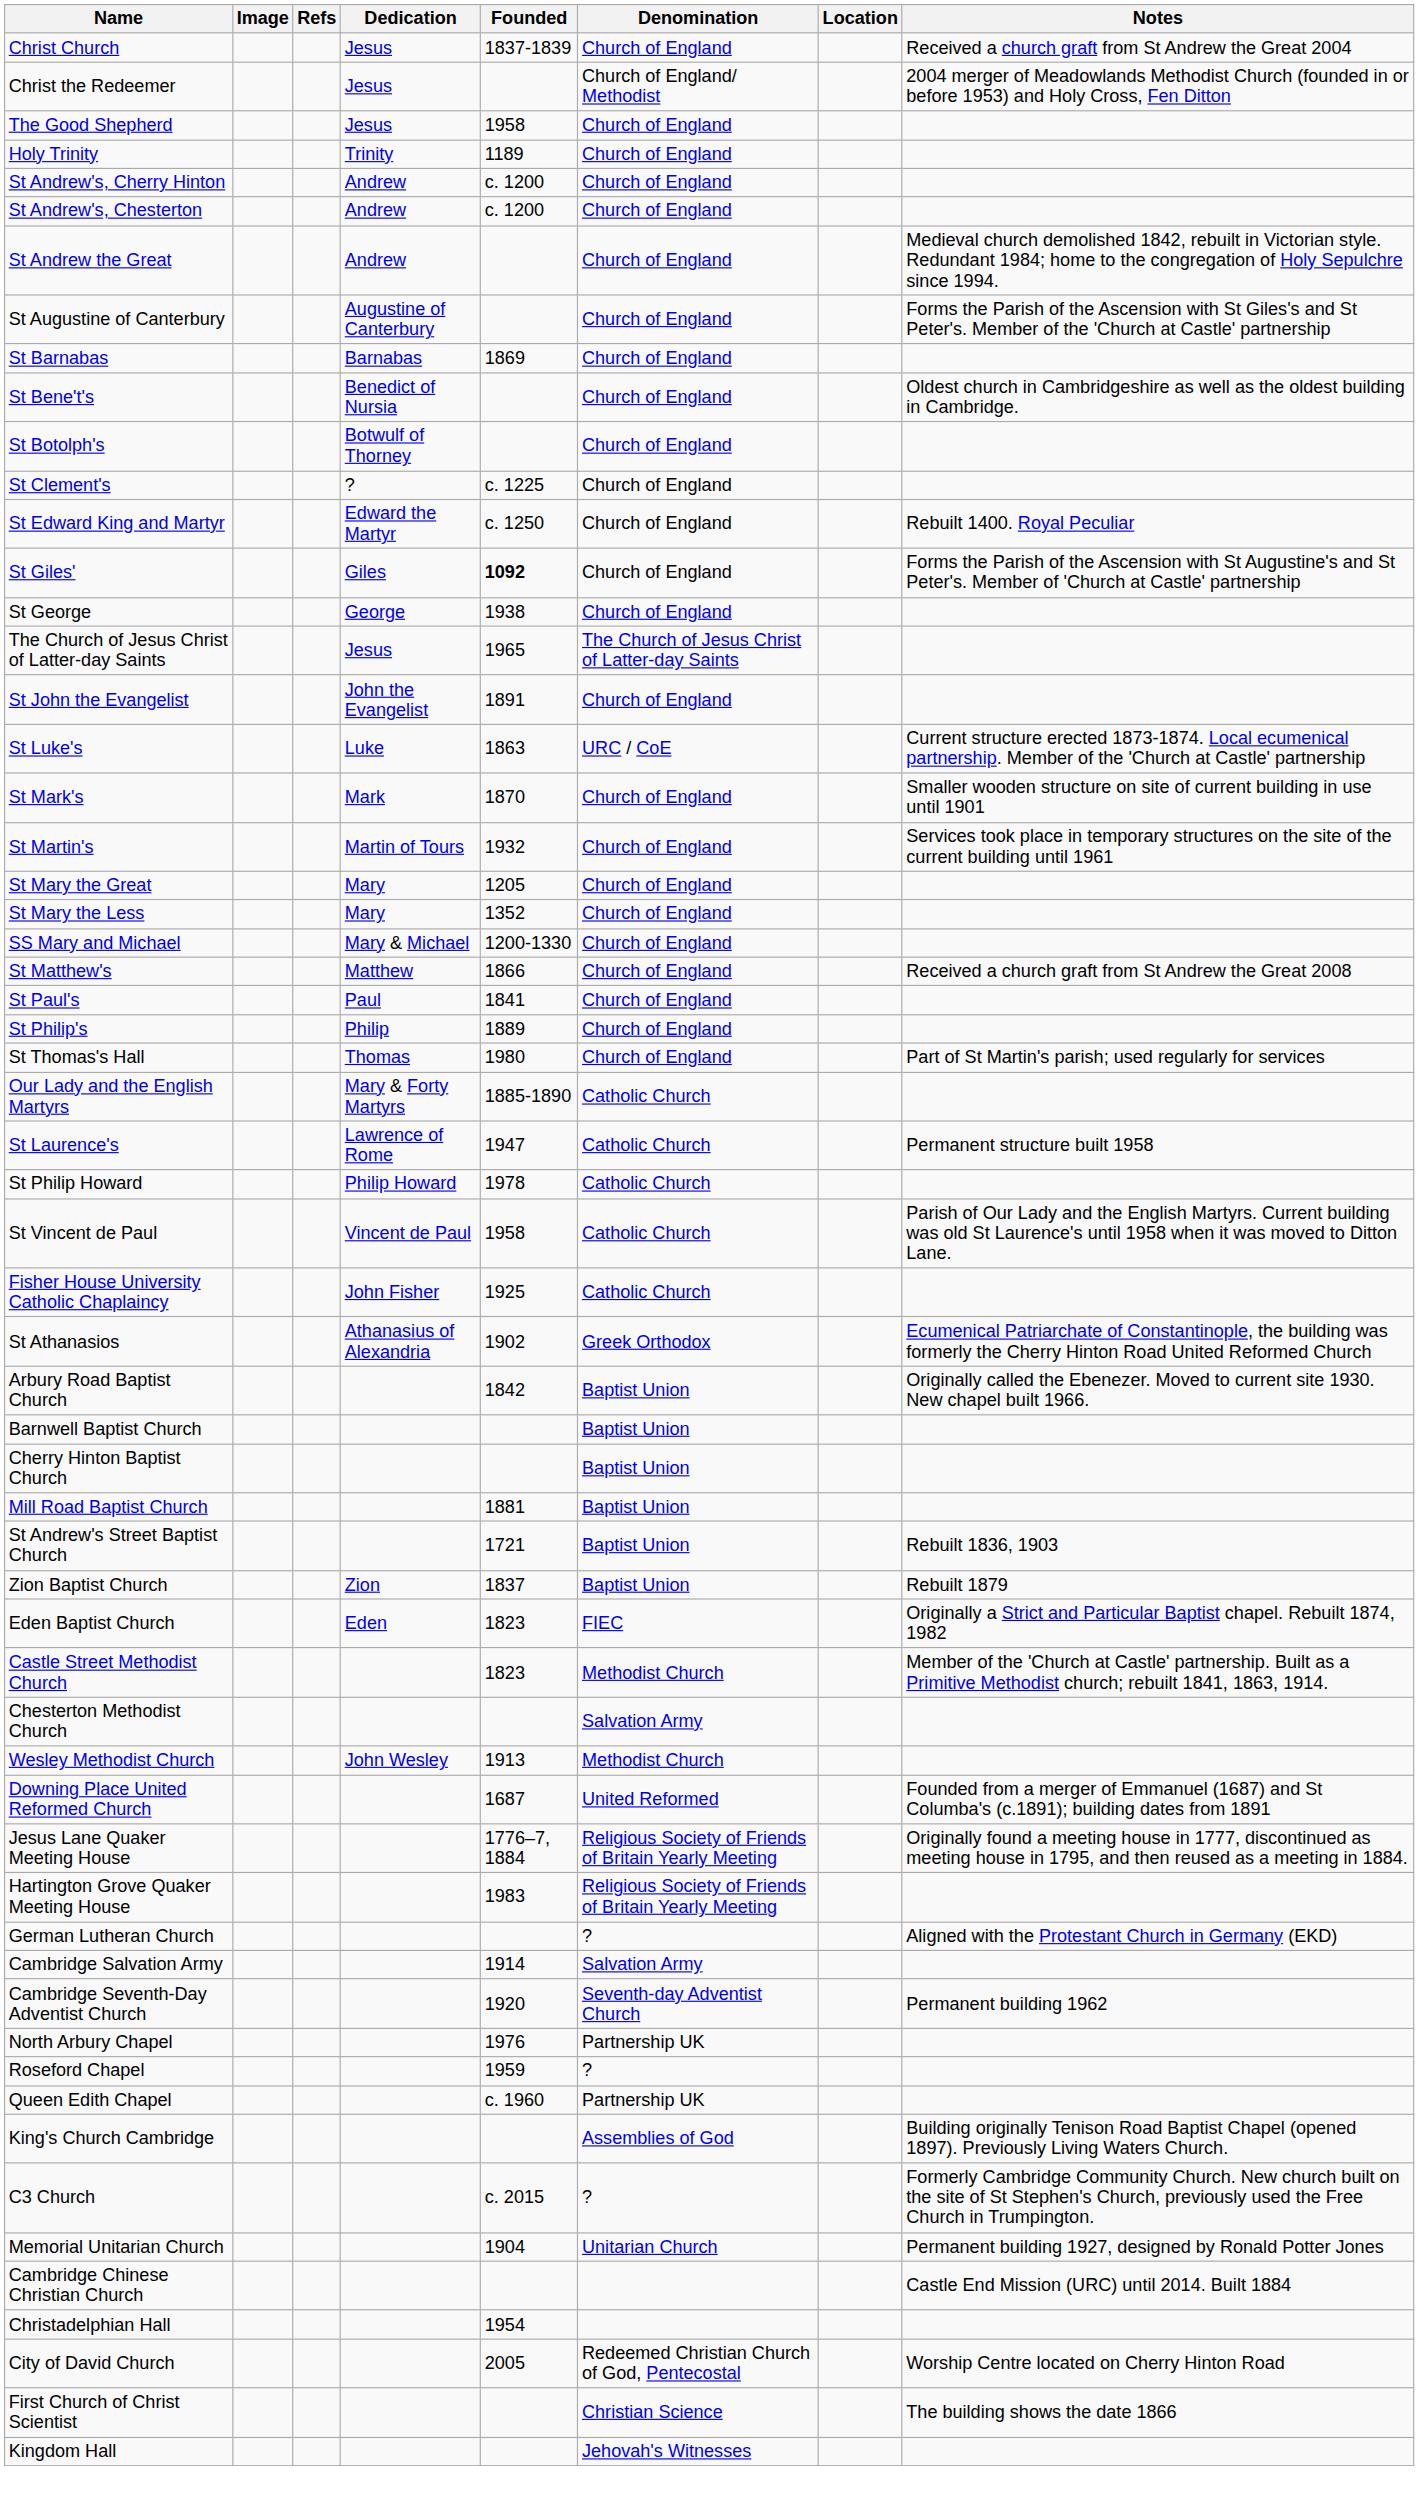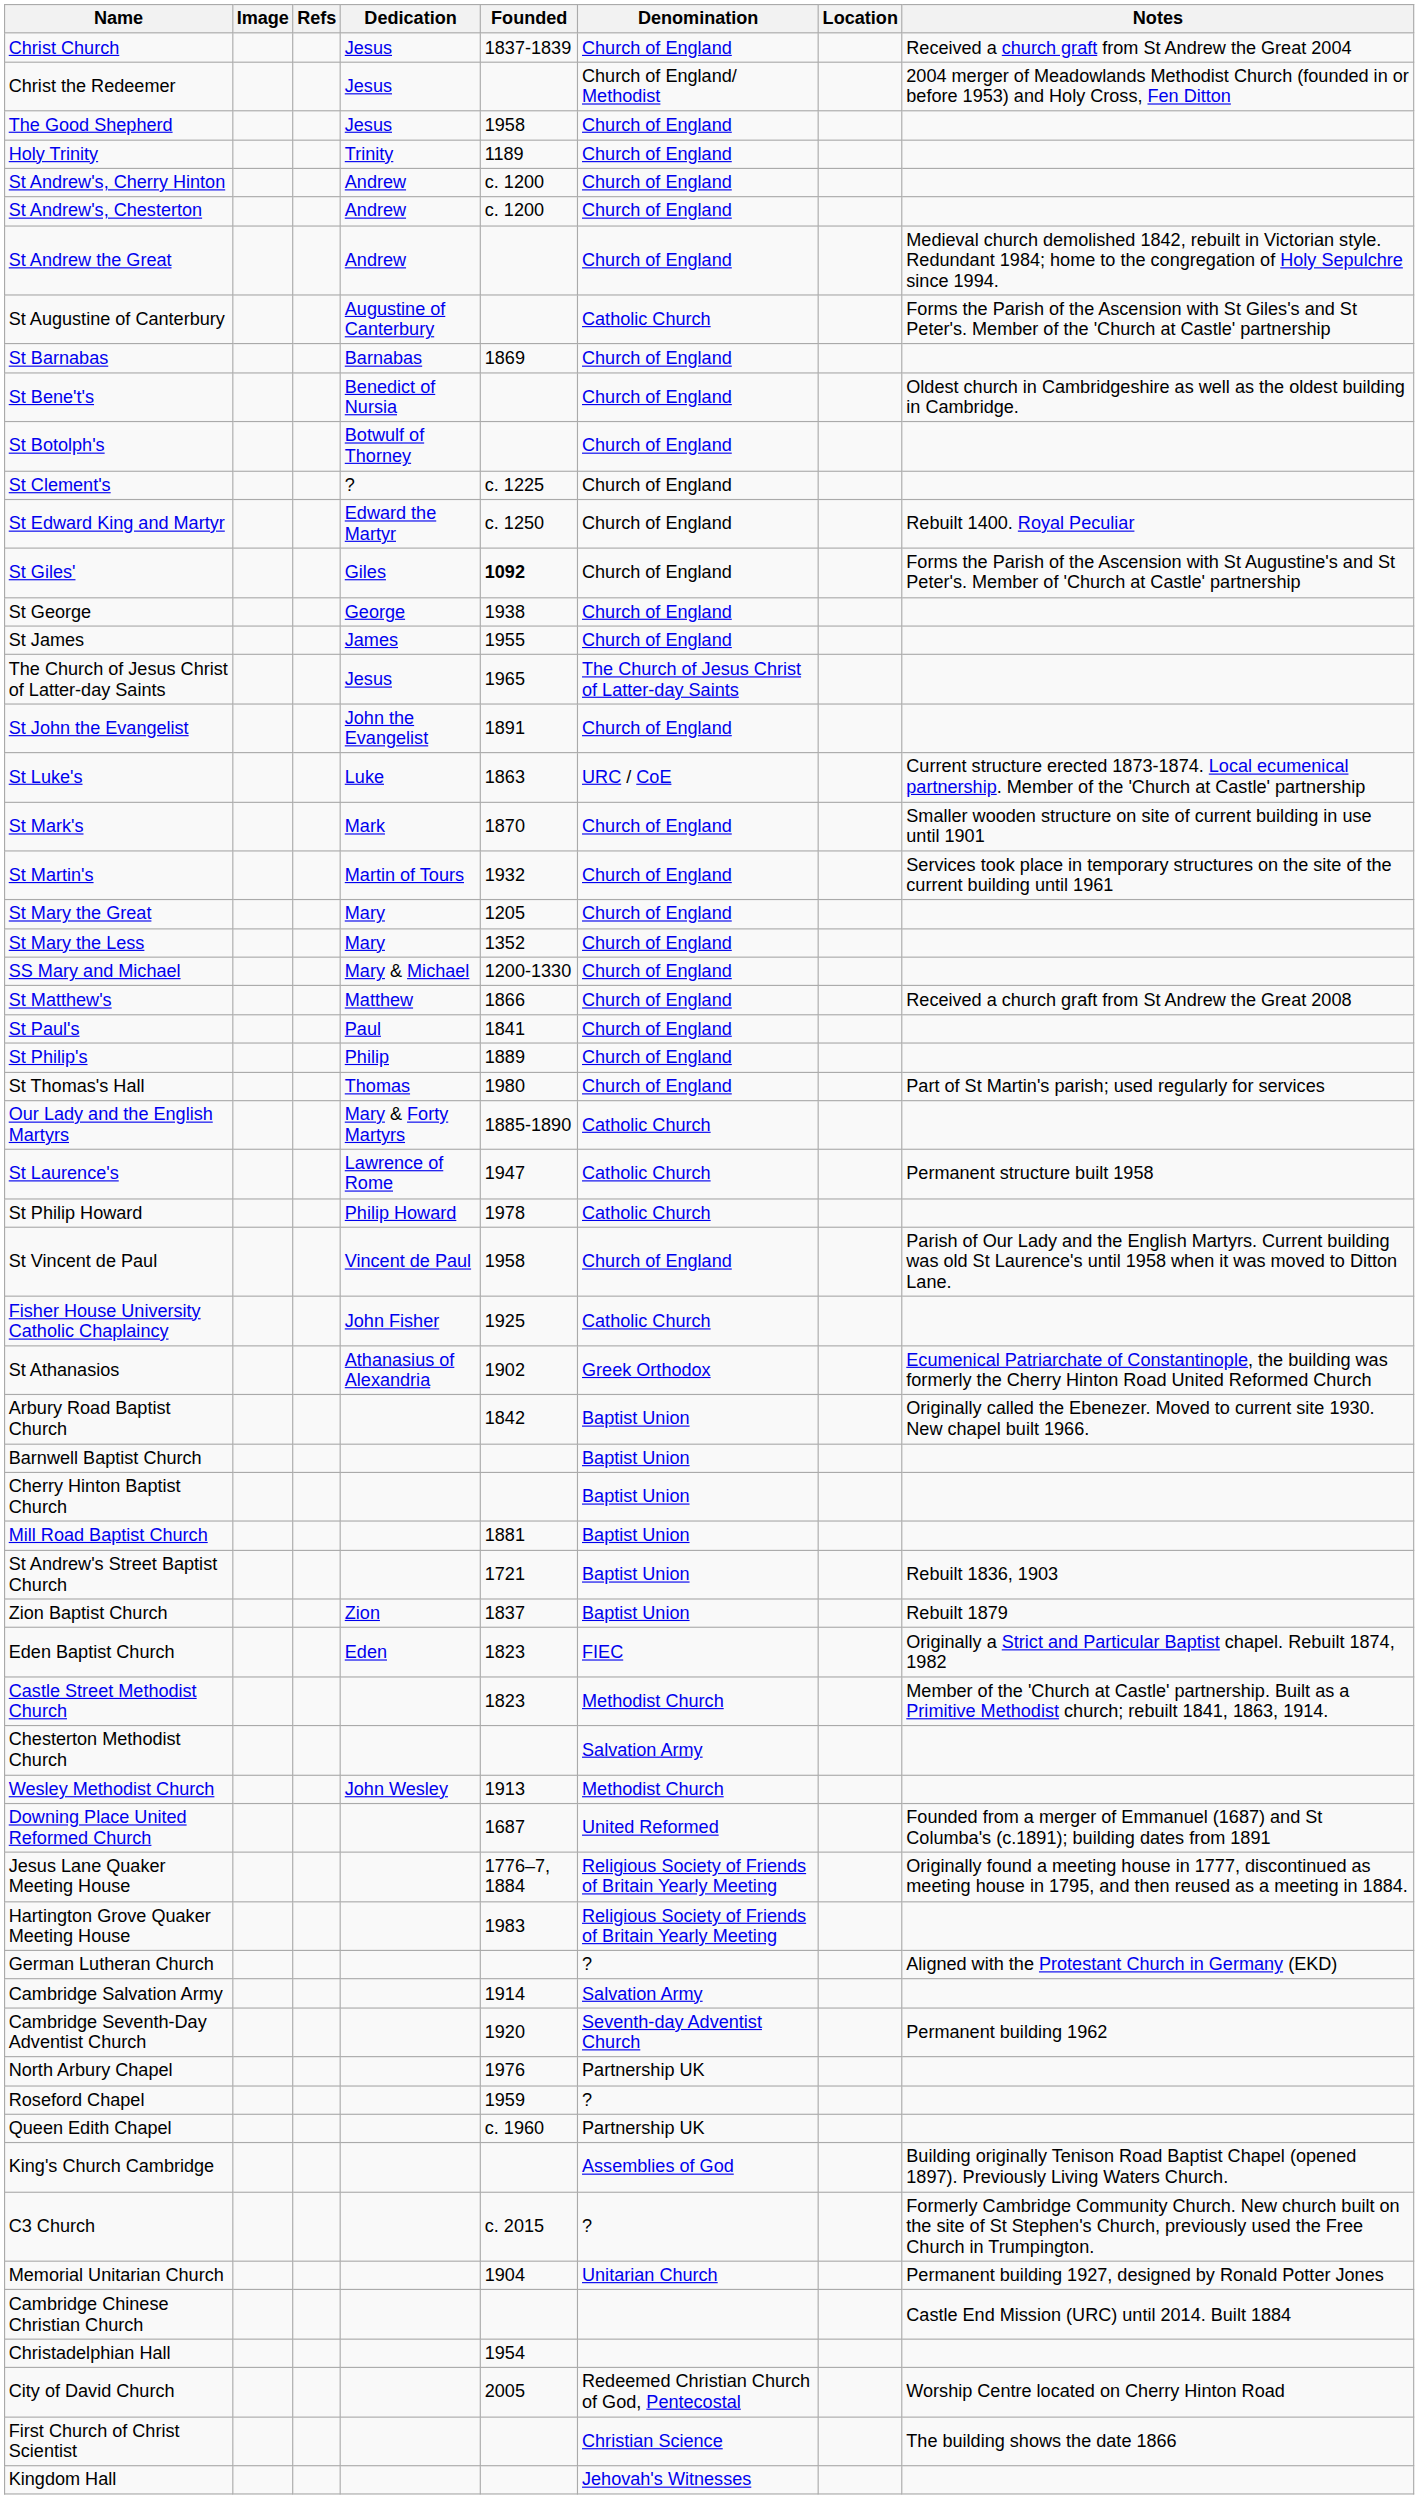St Augustine of Canterbury | Denomination: Church of England -> Catholic Church
+ row: St James | James | 1955 | Church of England
St Vincent de Paul | Denomination: Catholic Church -> Church of England
